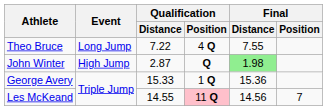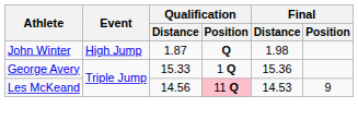- row: Theo Bruce | Long Jump | 7.22 | 4 Q | 7.55
John Winter | Qualification / Distance: 2.87 -> 1.87
John Winter | Final / Distance: lightgreen background -> no background
Les McKeand | Qualification / Distance: 14.55 -> 14.56
Les McKeand | Final / Distance: 14.56 -> 14.53
Les McKeand | Final / Position: 7 -> 9
